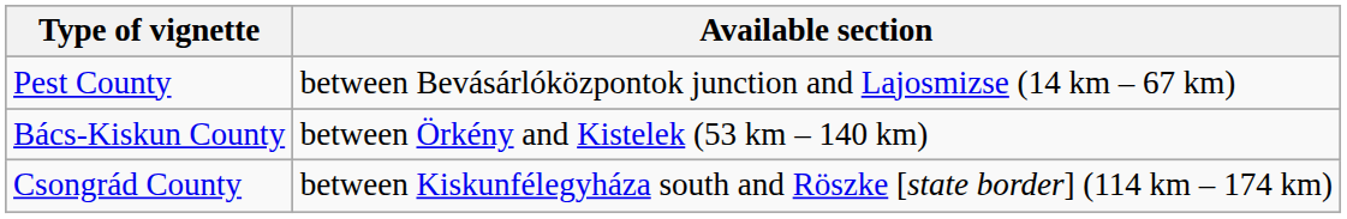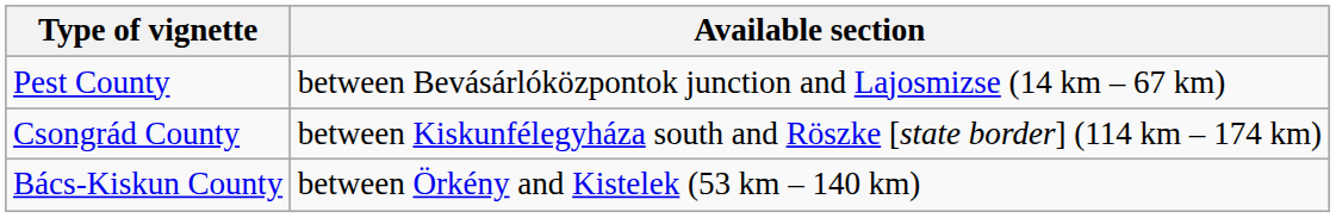rows swapped: Bács-Kiskun County <-> Csongrád County
